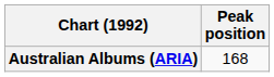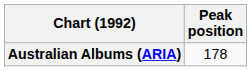Australian Albums (ARIA) | Peak position: 168 -> 178
